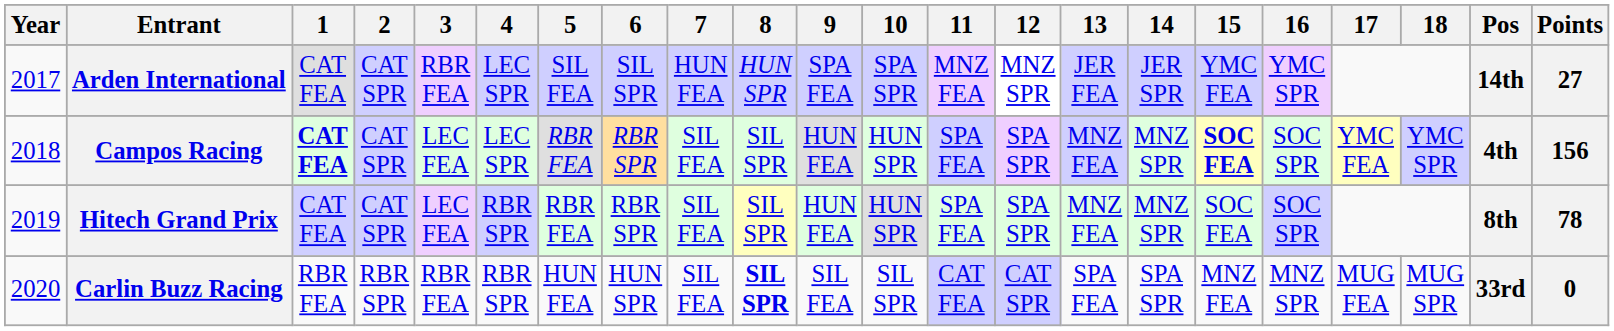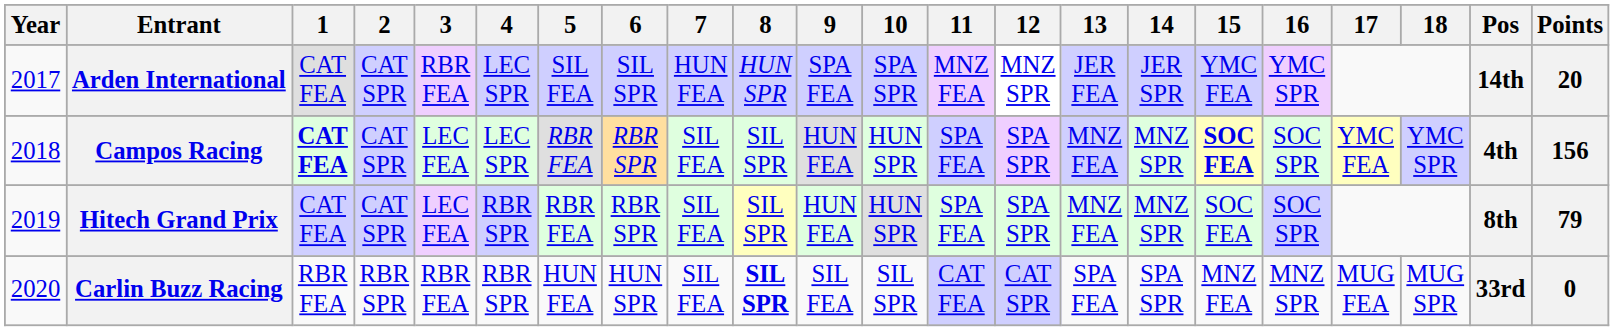Arden International | Points: 27 -> 20
Hitech Grand Prix | Points: 78 -> 79
